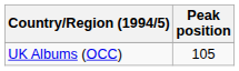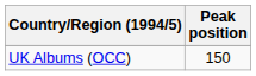UK Albums (OCC) | Peak position: 105 -> 150
